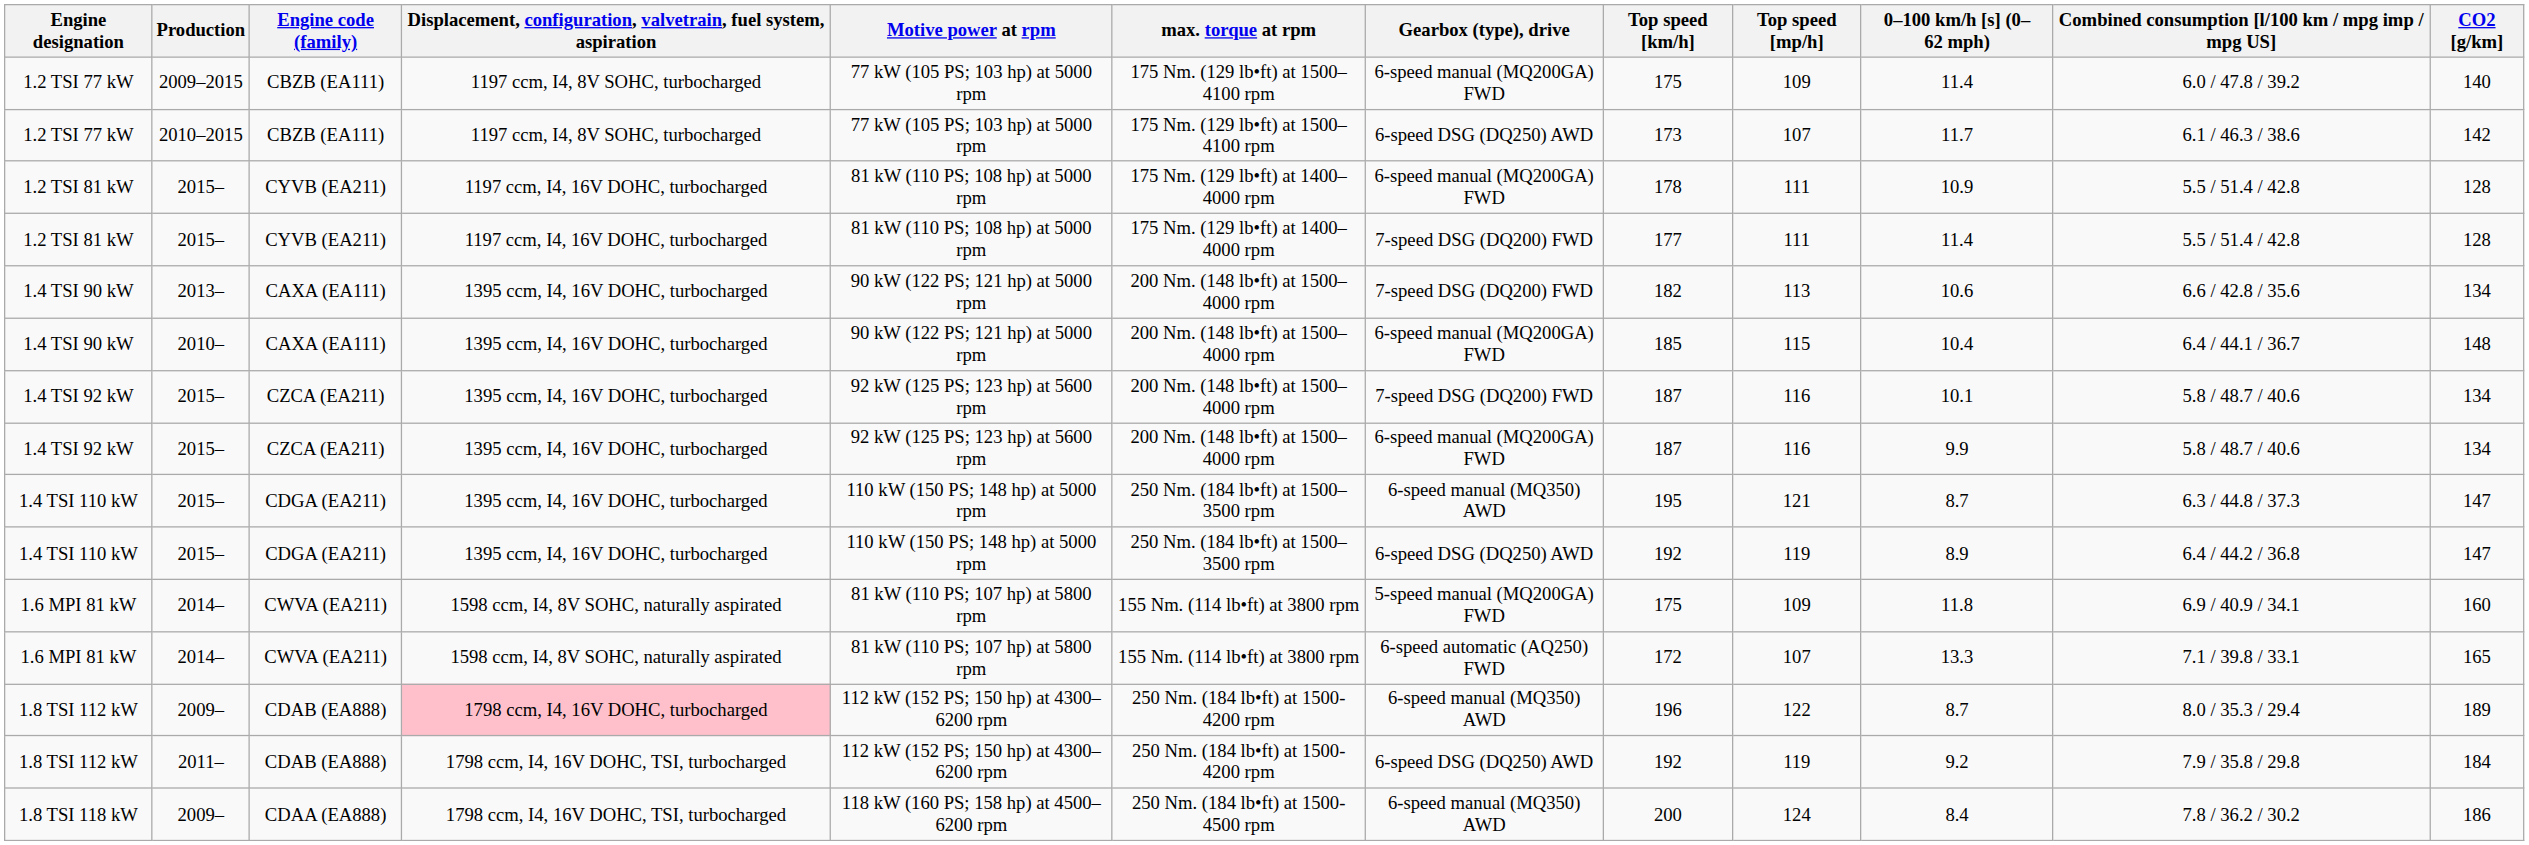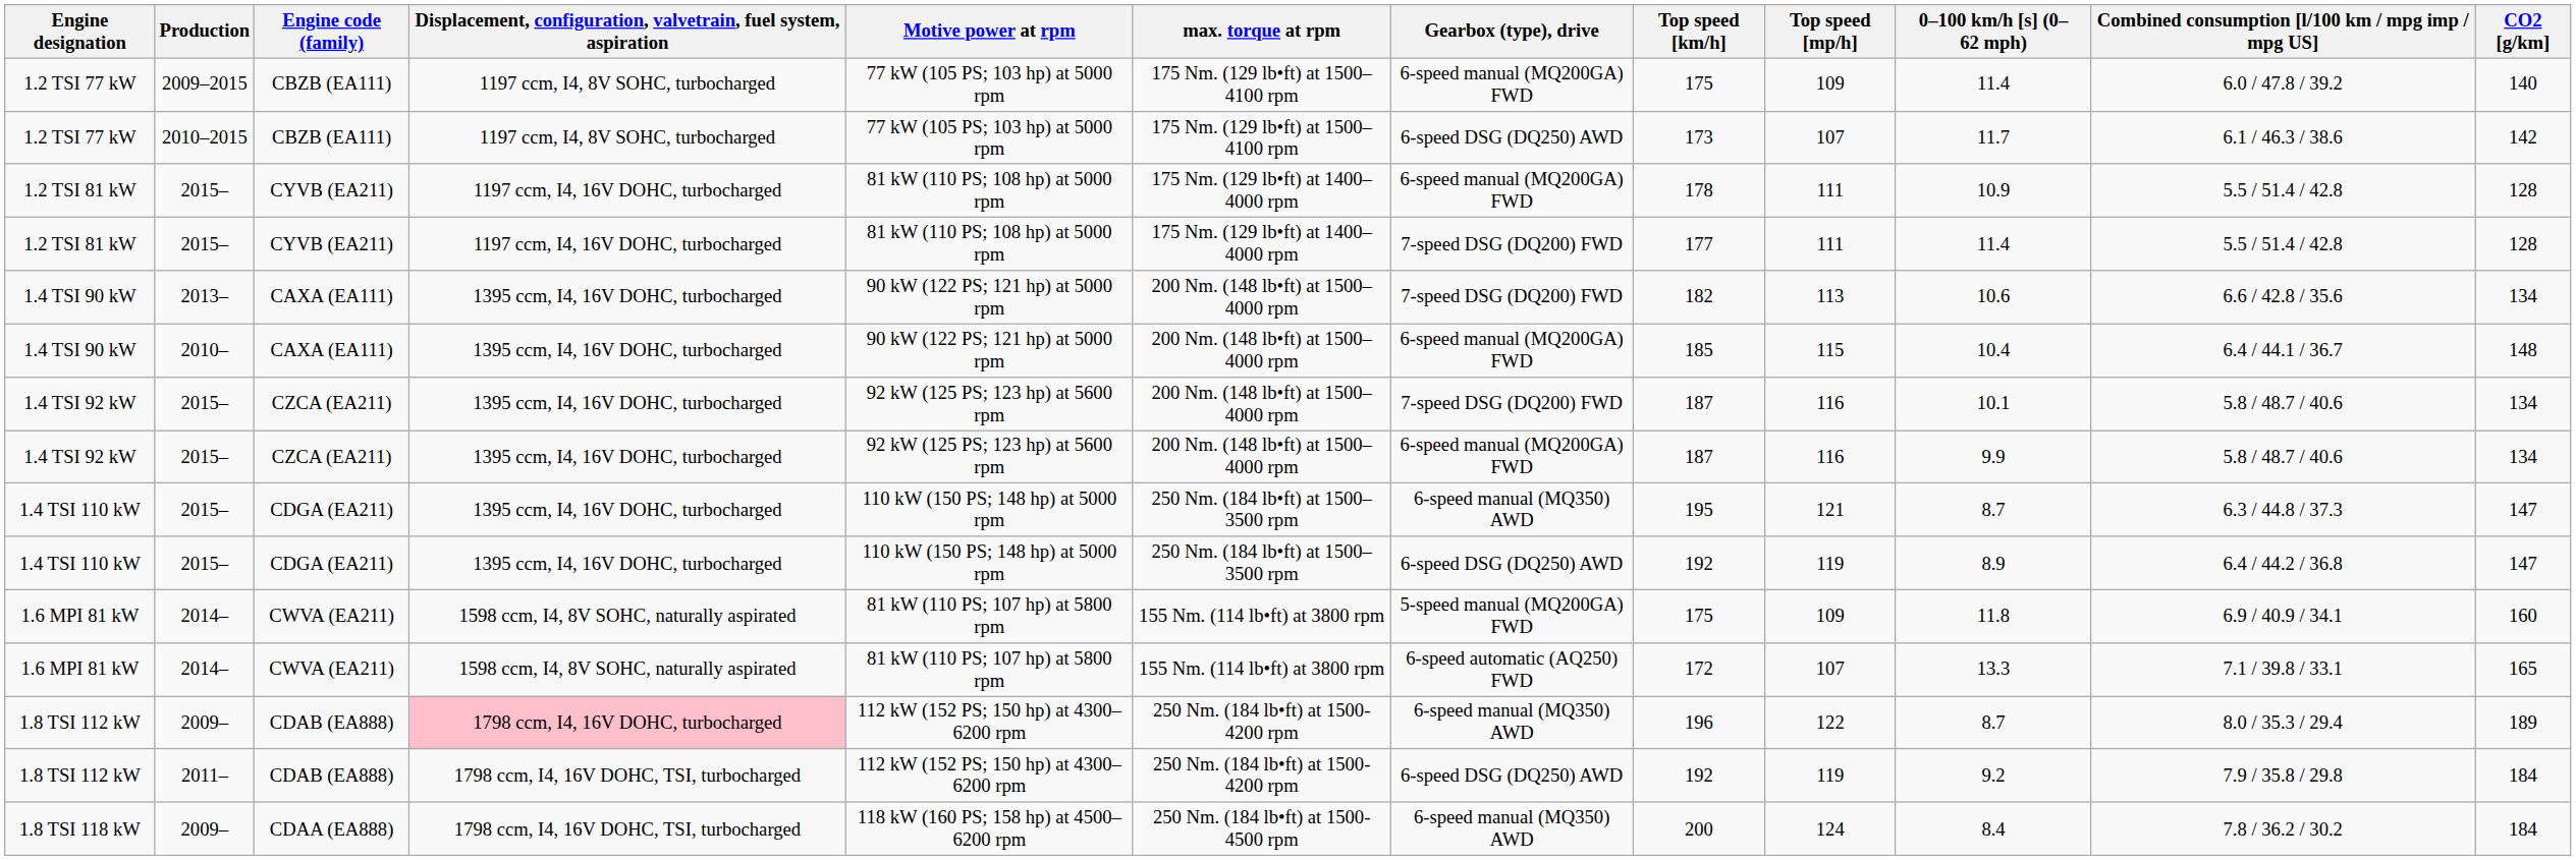1.8 TSI 118 kW | CO2 [g/km]: 186 -> 184
